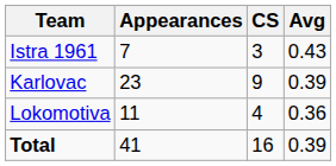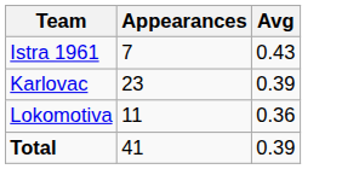- column: CS | 3 | 9 | 4 | 16
